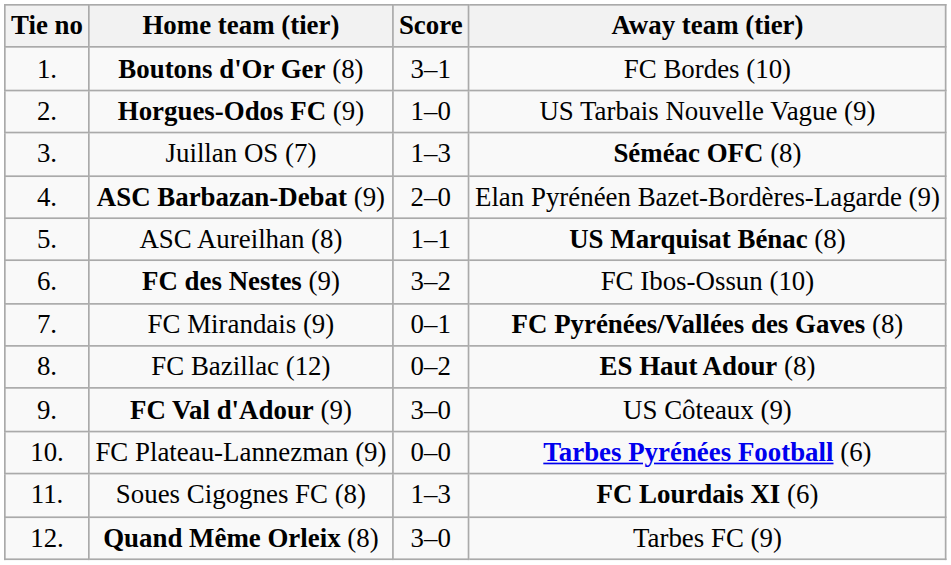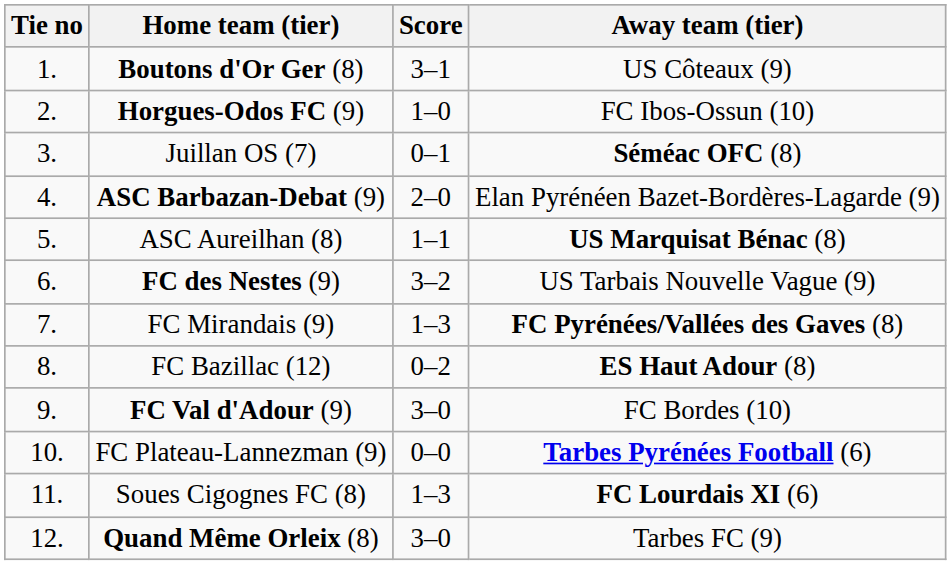Boutons d'Or Ger (8) | Away team (tier): FC Bordes (10) -> US Côteaux (9)
Horgues-Odos FC (9) | Away team (tier): US Tarbais Nouvelle Vague (9) -> FC Ibos-Ossun (10)
Juillan OS (7) | Score: 1–3 -> 0–1
FC des Nestes (9) | Away team (tier): FC Ibos-Ossun (10) -> US Tarbais Nouvelle Vague (9)
FC Mirandais (9) | Score: 0–1 -> 1–3
FC Val d'Adour (9) | Away team (tier): US Côteaux (9) -> FC Bordes (10)
